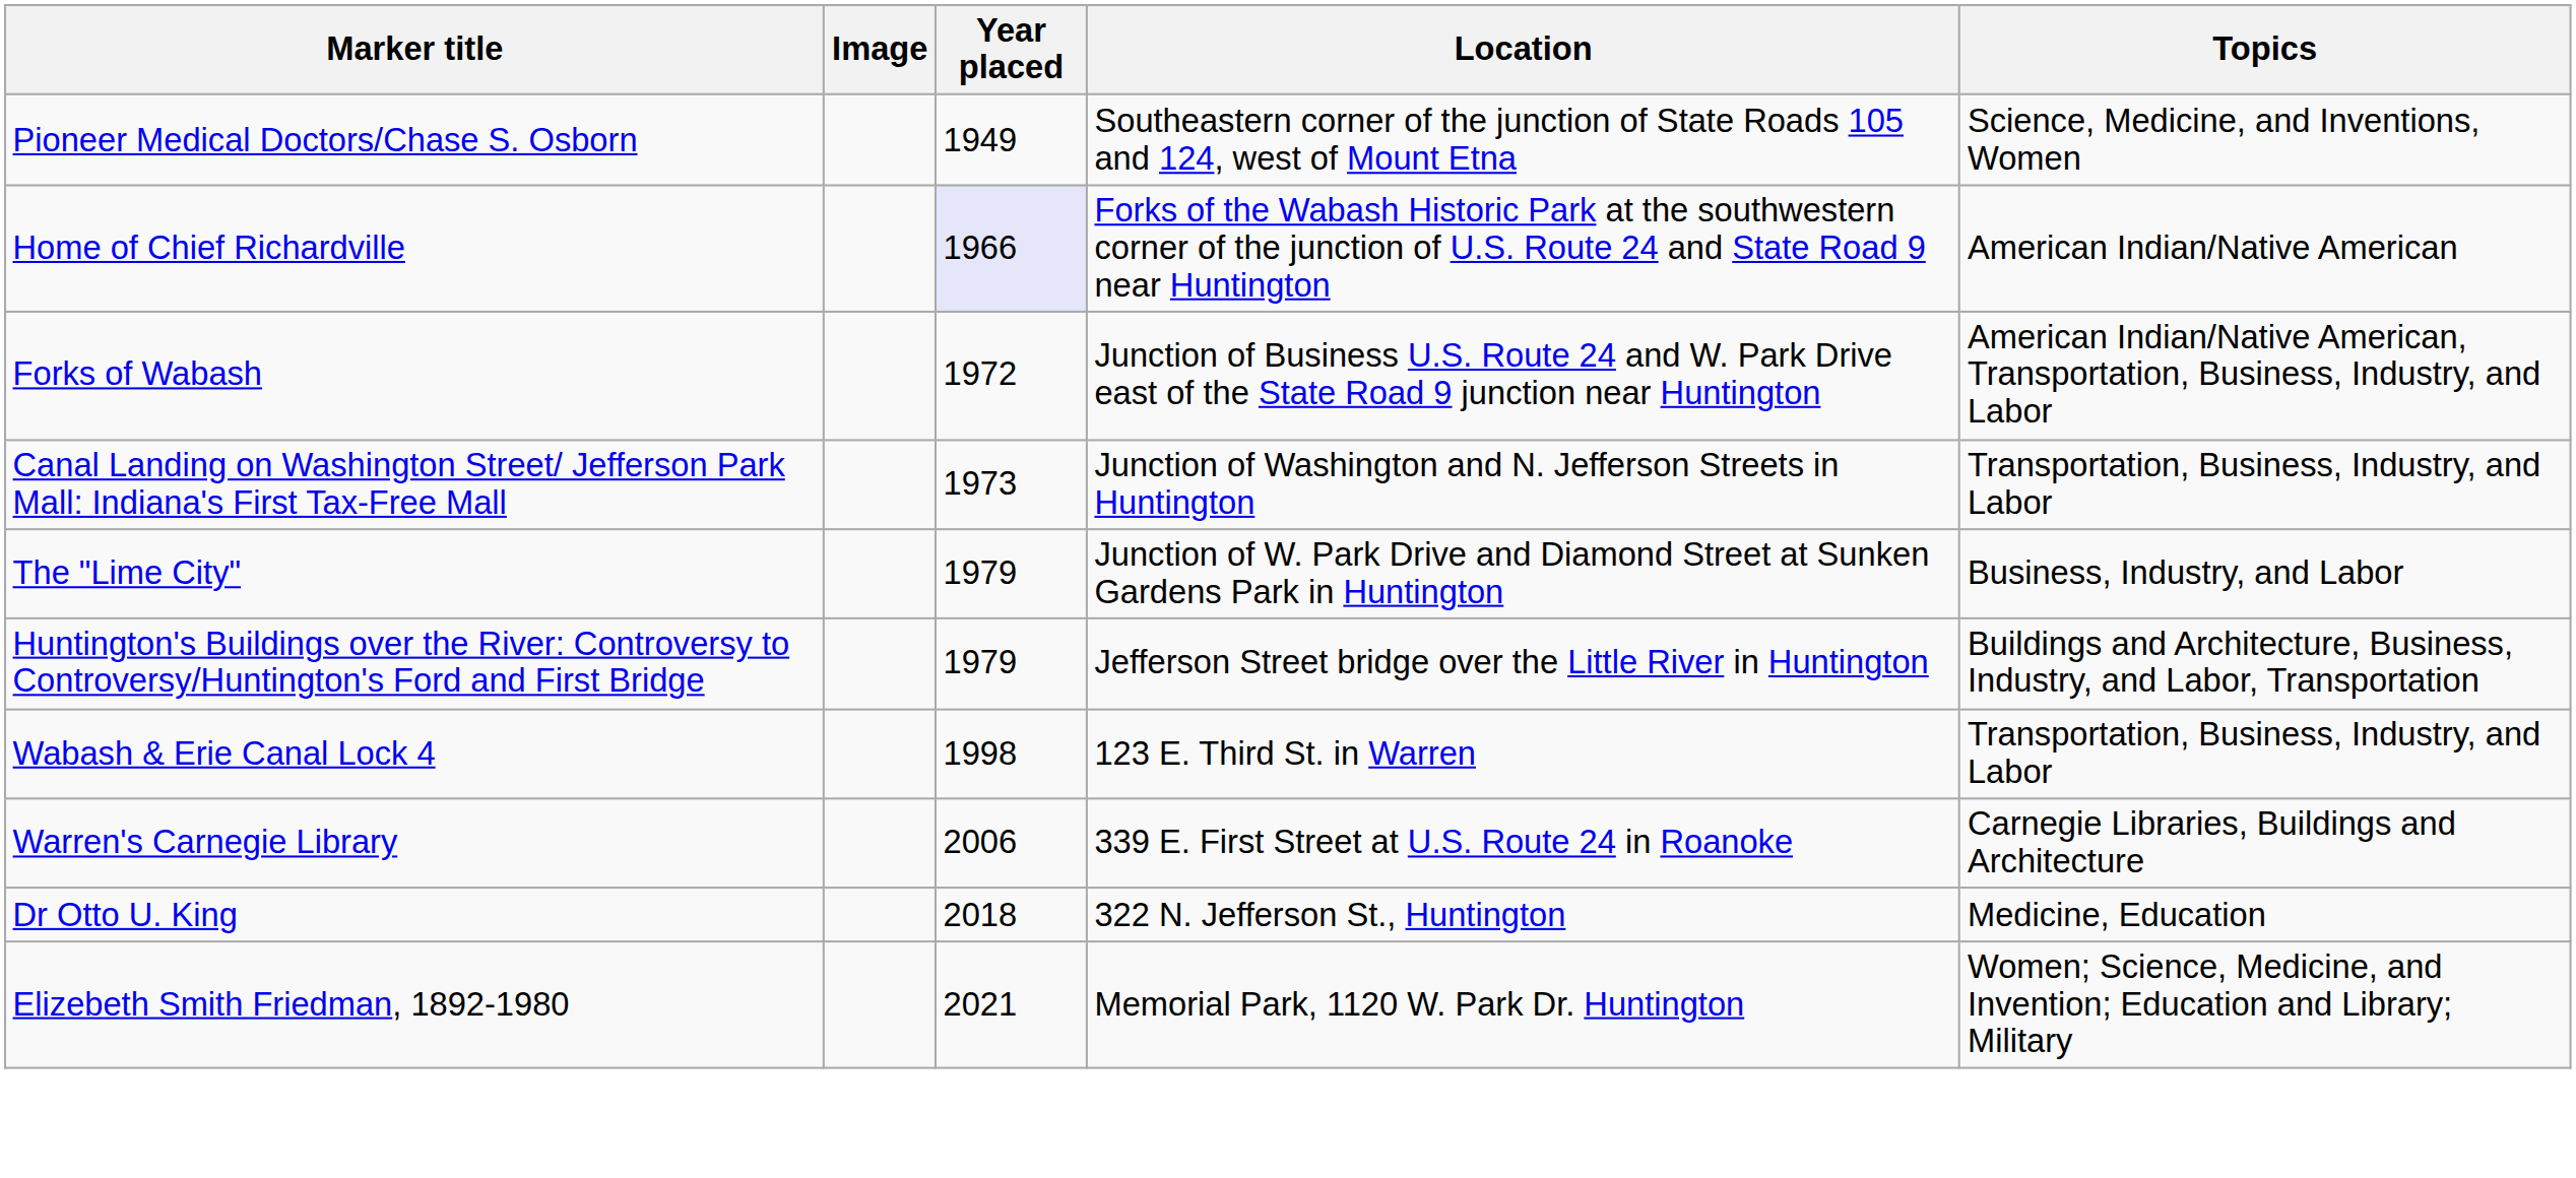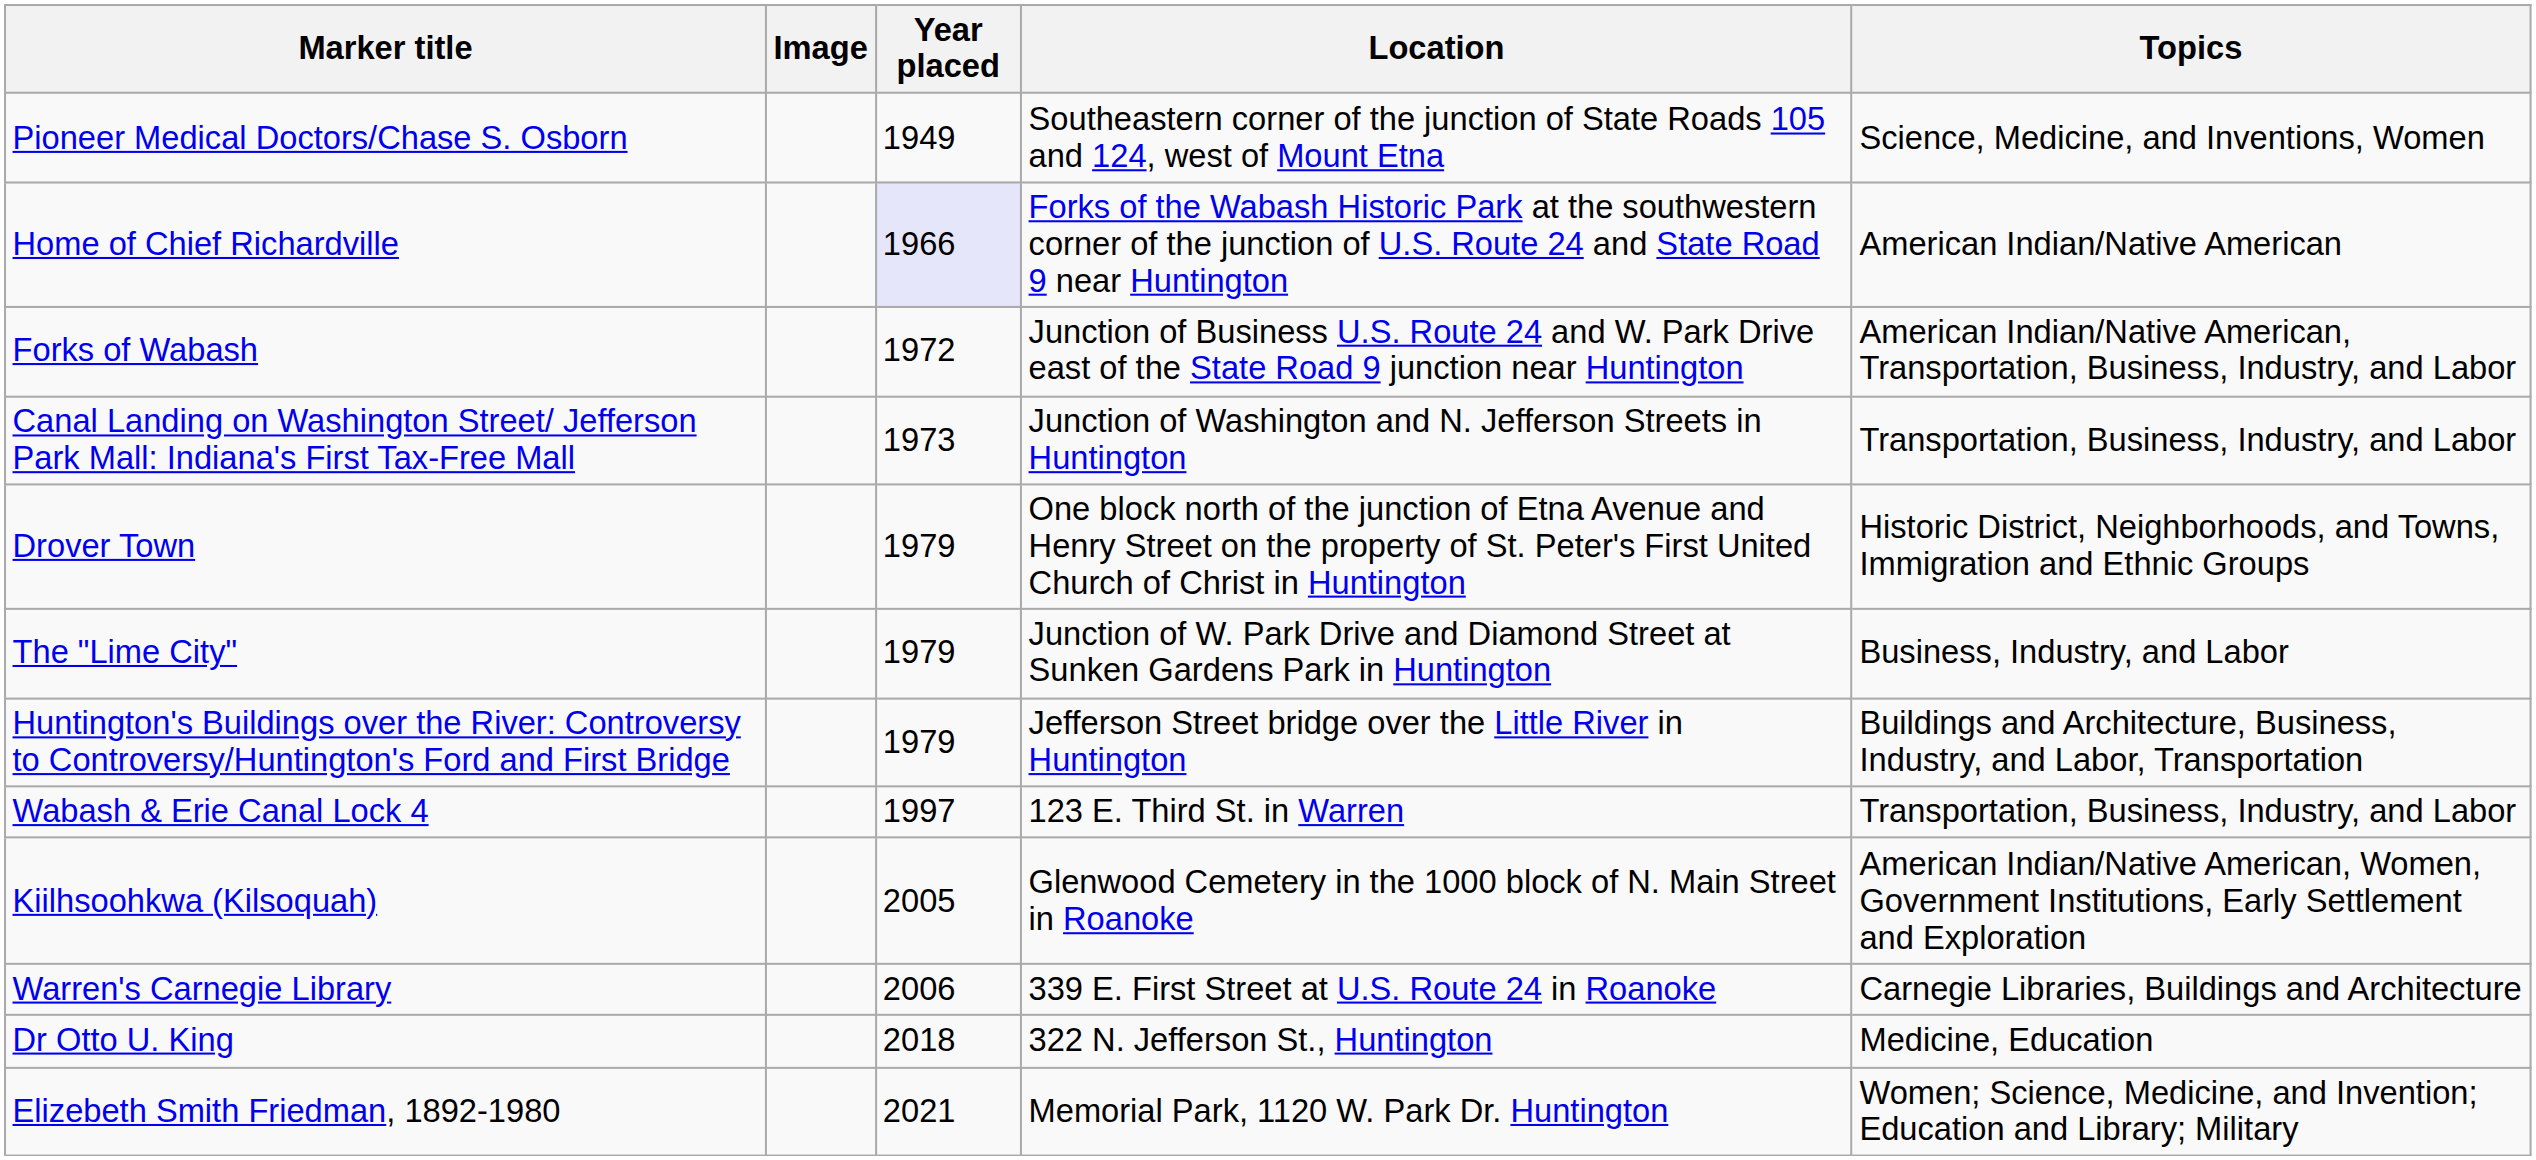+ row: Drover Town | 1979 | One block north of the junction of Etna Avenue and Henry Street on the property of St. Peter's First United Church of Christ in Huntington | Historic District, Neighborhoods, and Towns, Immigration and Ethnic Groups
Wabash & Erie Canal Lock 4 | Year placed: 1998 -> 1997
+ row: Kiilhsoohkwa (Kilsoquah) | 2005 | Glenwood Cemetery in the 1000 block of N. Main Street in Roanoke | American Indian/Native American, Women, Government Institutions, Early Settlement and Exploration
